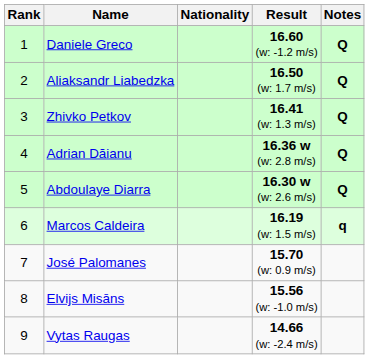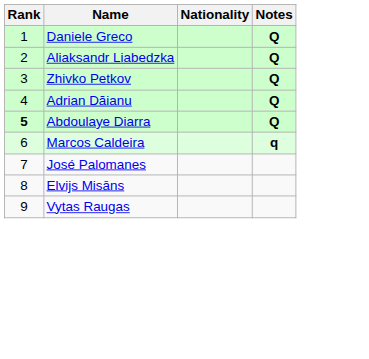- column: Result | 16.60 (w: -1.2 m/s) | 16.50 (w: 1.7 m/s) | 16.41 (w: 1.3 m/s) | 16.36 w (w: 2.8 m/s) | 16.30 w (w: 2.6 m/s) | 16.19 (w: 1.5 m/s) | 15.70 (w: 0.9 m/s) | 15.56 (w: -1.0 m/s) | 14.66 (w: -2.4 m/s)
Abdoulaye Diarra | Rank: normal -> bold
